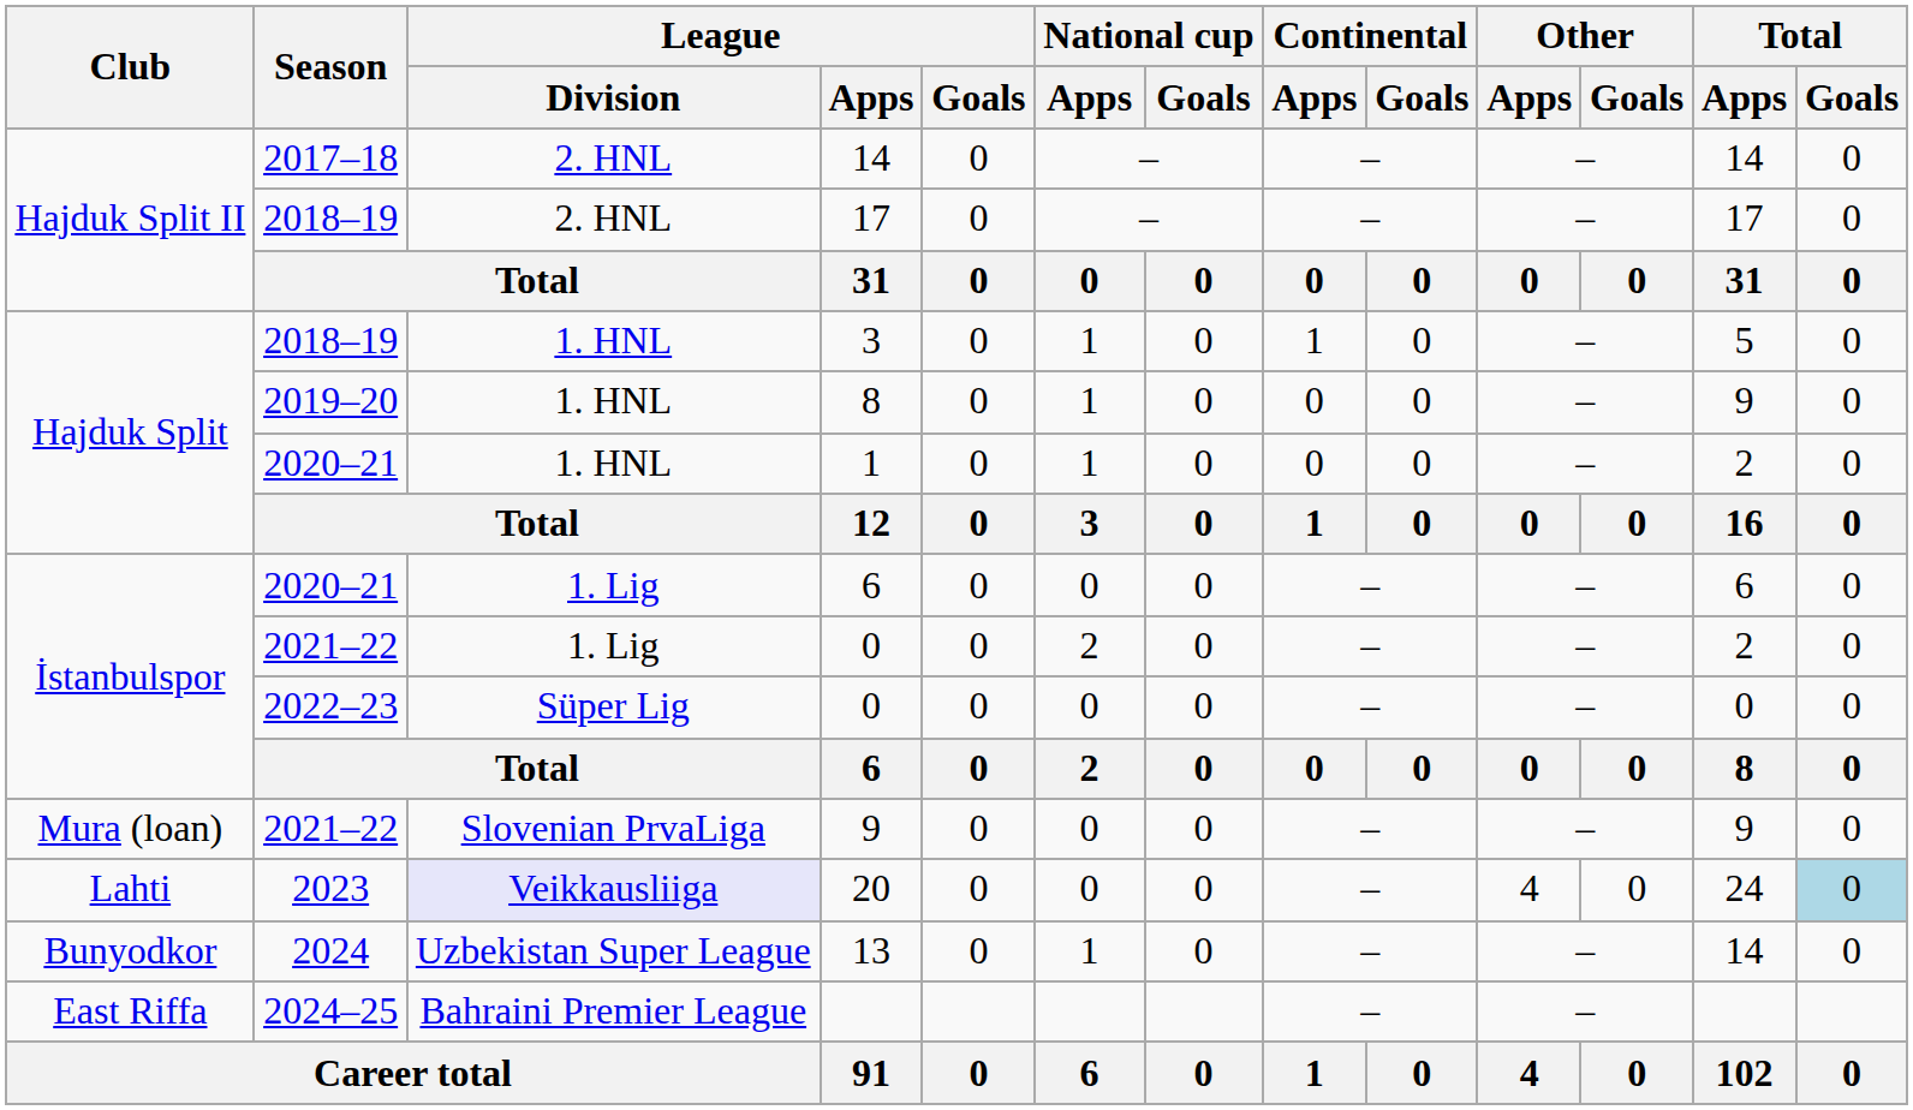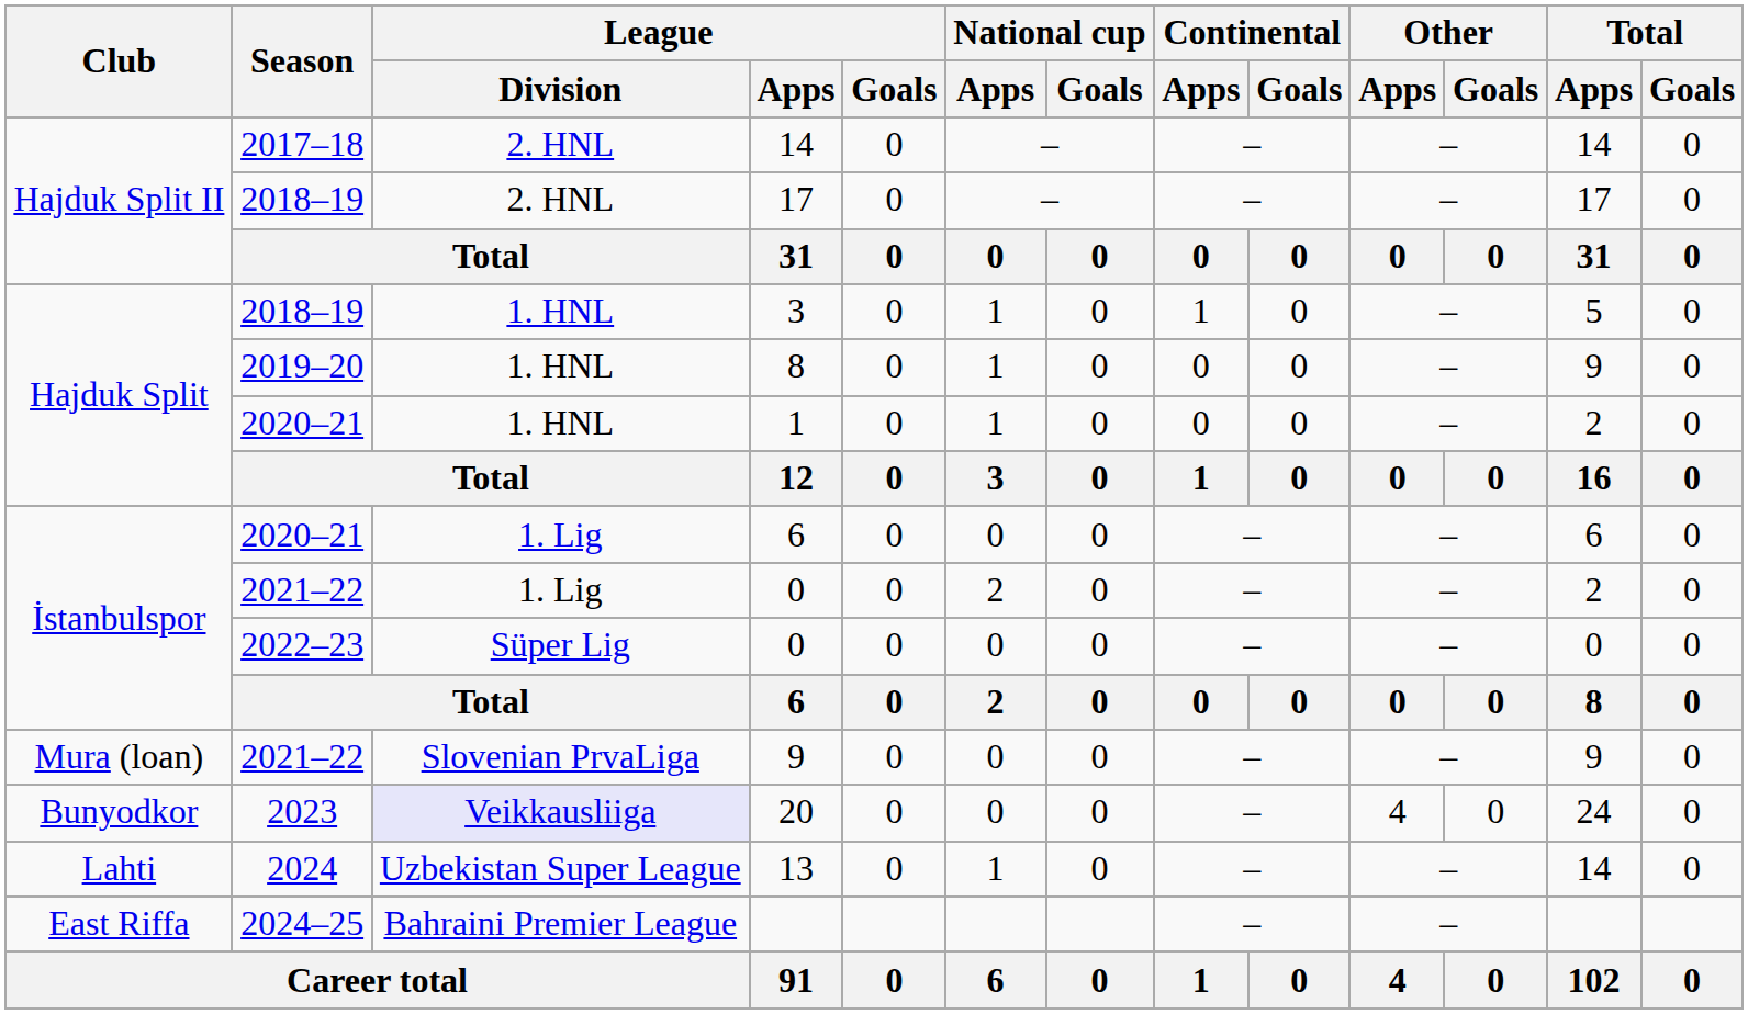20 | Club: Lahti -> Bunyodkor
20 | Total / Goals: lightblue background -> no background
13 | Club: Bunyodkor -> Lahti
